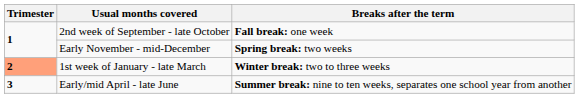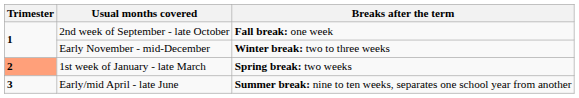Early November - mid-December | Breaks after the term: Spring break: two weeks -> Winter break: two to three weeks
1st week of January - late March | Breaks after the term: Winter break: two to three weeks -> Spring break: two weeks
